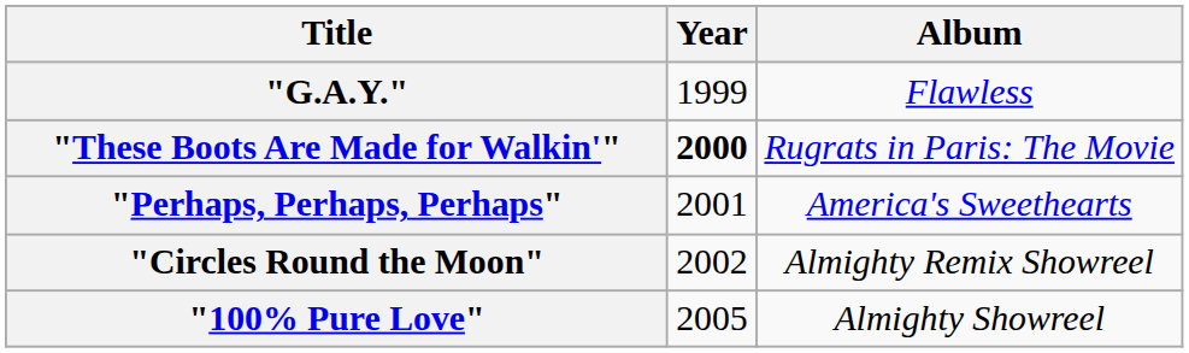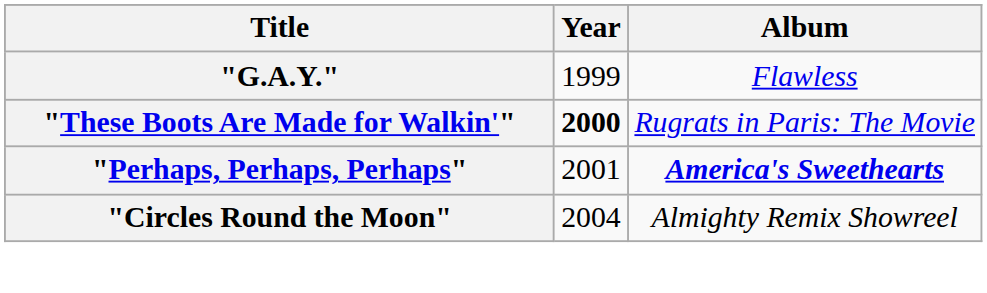"Perhaps, Perhaps, Perhaps" | Album: normal -> bold
"Circles Round the Moon" | Year: 2002 -> 2004
- row: "100% Pure Love" | 2005 | Almighty Showreel
